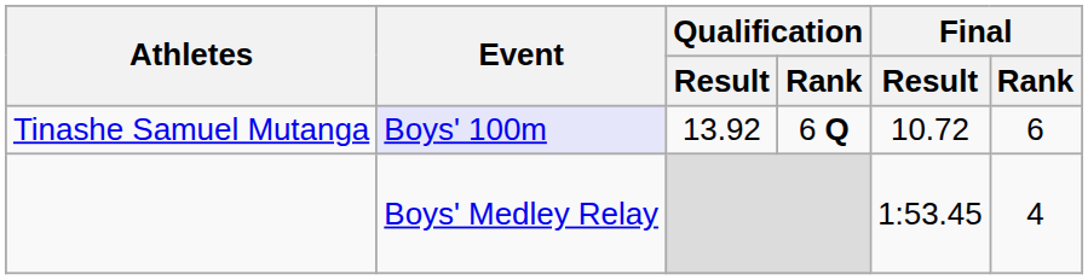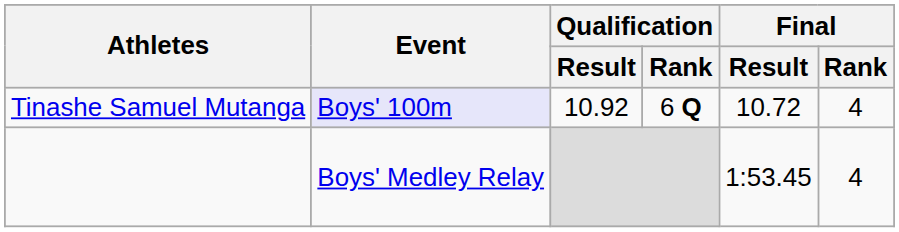Tinashe Samuel Mutanga | Qualification / Result: 13.92 -> 10.92
Tinashe Samuel Mutanga | Final / Rank: 6 -> 4
